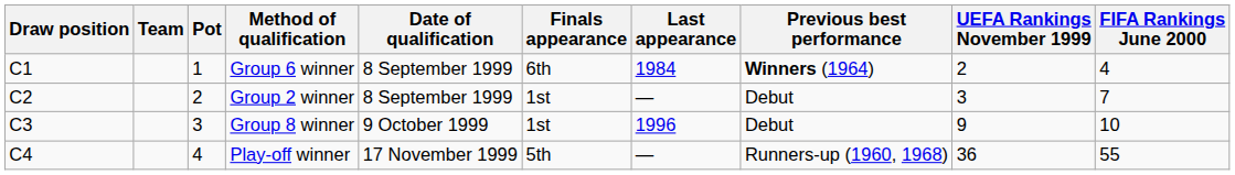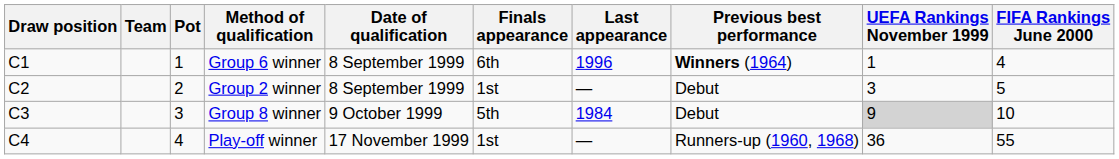Group 6 winner | Last appearance: 1984 -> 1996
Group 6 winner | UEFA Rankings November 1999: 2 -> 1
Group 2 winner | FIFA Rankings June 2000: 7 -> 5
Group 8 winner | Finals appearance: 1st -> 5th
Group 8 winner | Last appearance: 1996 -> 1984
Group 8 winner | UEFA Rankings November 1999: no background -> lightgrey background
Play-off winner | Finals appearance: 5th -> 1st
